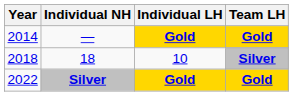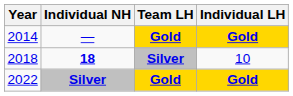columns swapped: Individual LH <-> Team LH
2018 | Individual NH: normal -> bold
